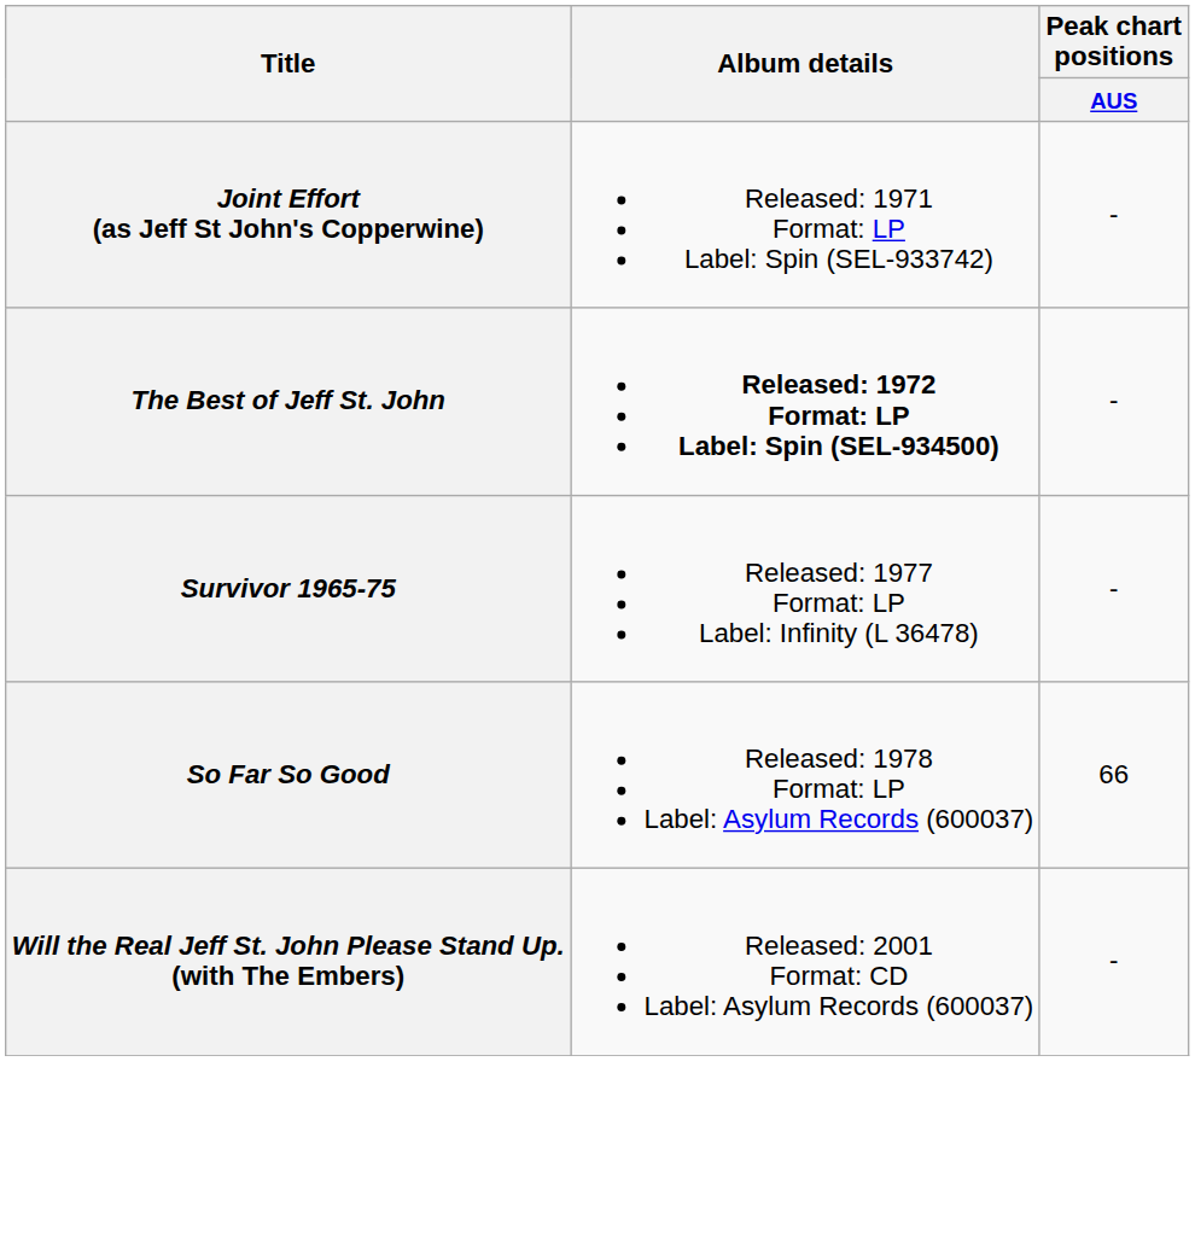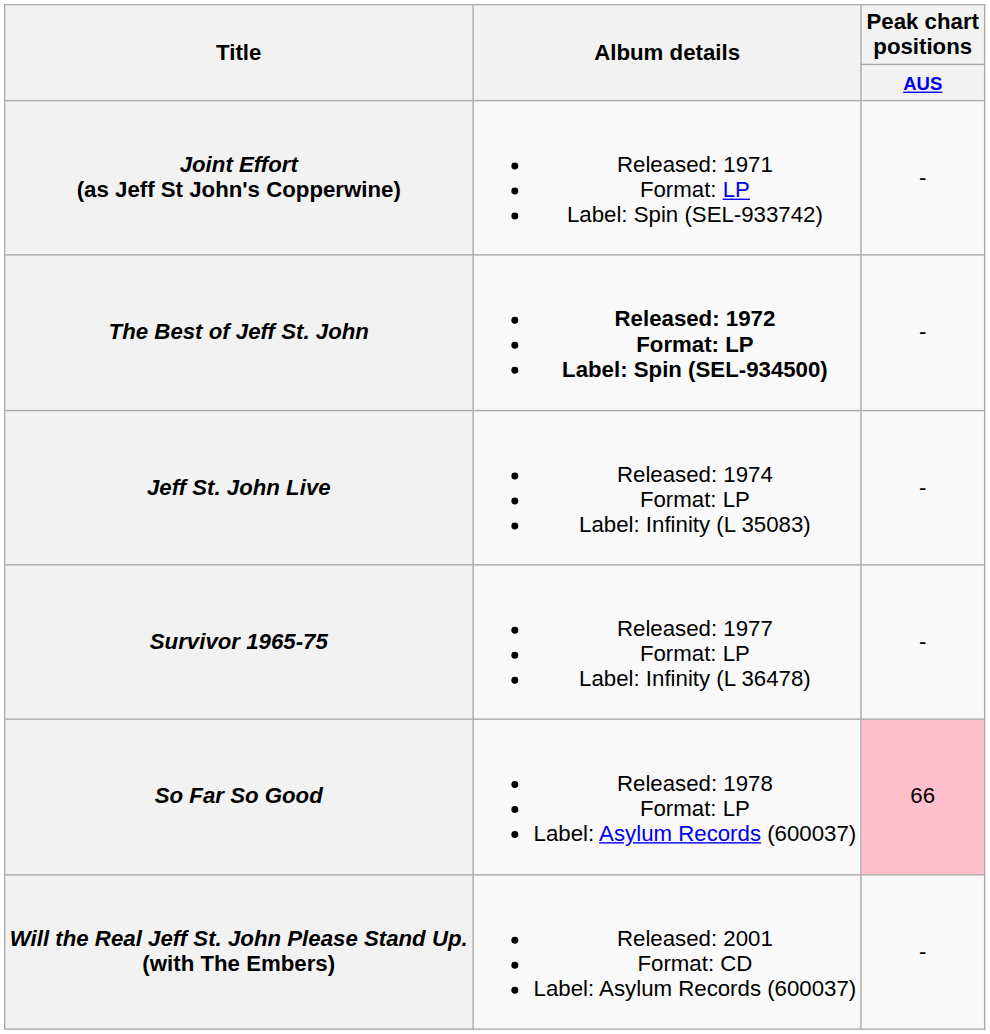+ row: Jeff St. John Live | Released: 1974 Format: LP Label: Infinity (L 35083) | -
So Far So Good | Peak chart positions / AUS: no background -> pink background
